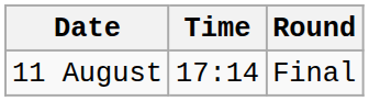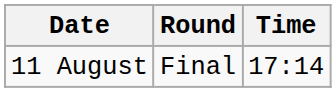columns swapped: Time <-> Round
